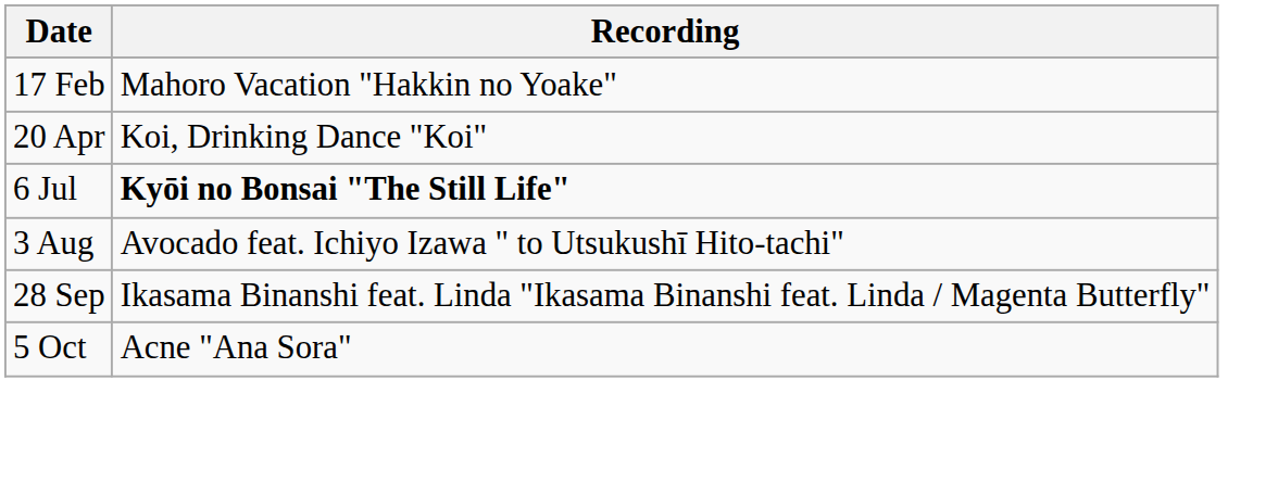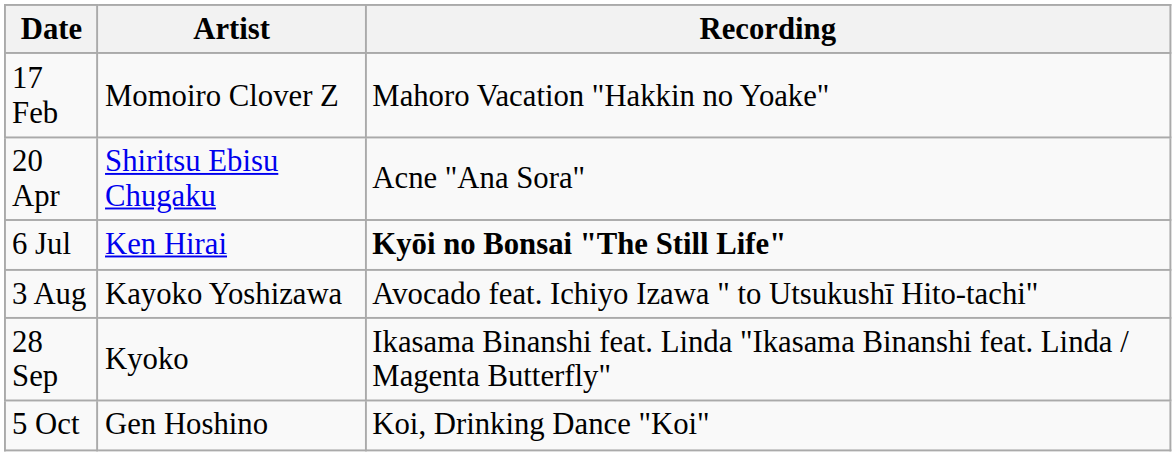+ column: Artist | Momoiro Clover Z | Shiritsu Ebisu Chugaku | Ken Hirai | Kayoko Yoshizawa | Kyoko | Gen Hoshino
20 Apr | Recording: Koi, Drinking Dance "Koi" -> Acne "Ana Sora"
5 Oct | Recording: Acne "Ana Sora" -> Koi, Drinking Dance "Koi"
